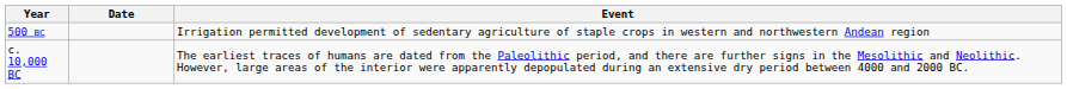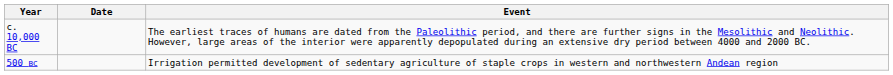rows swapped: c. 10,000 BC <-> 500 BC
